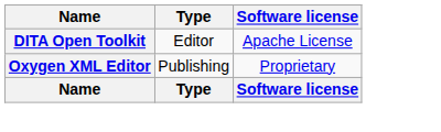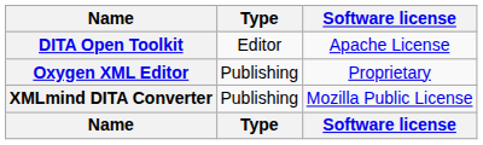+ row: XMLmind DITA Converter | Publishing | Mozilla Public License
